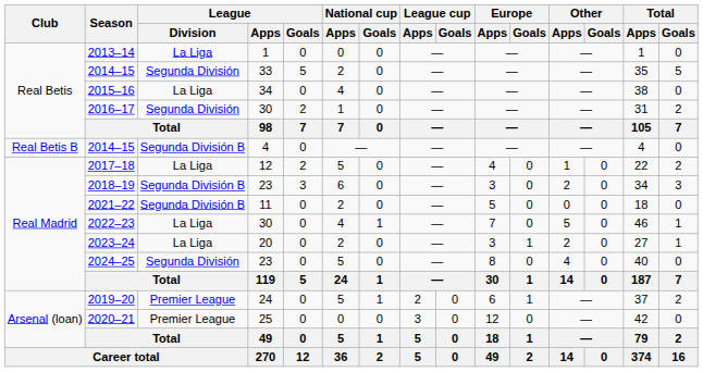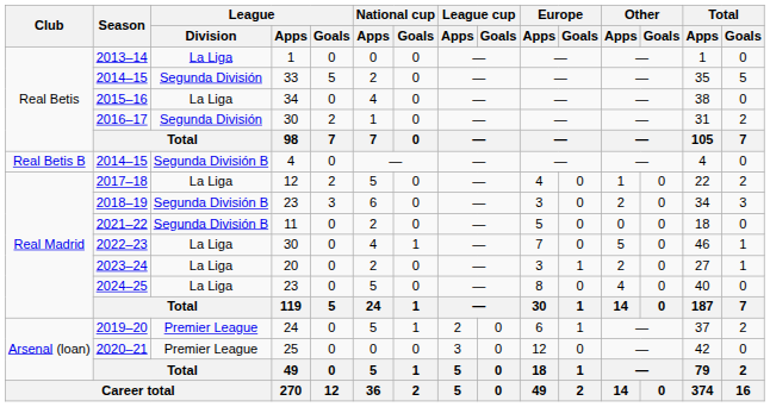2024–25 | League / Division: Segunda División -> La Liga
